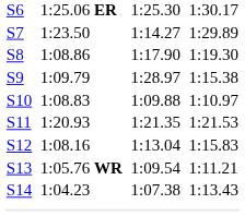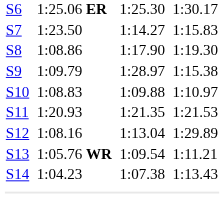S7 | column 7: 1:29.89 -> 1:15.83
S12 | column 7: 1:15.83 -> 1:29.89
